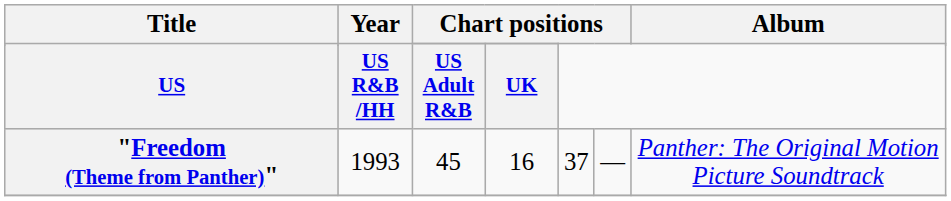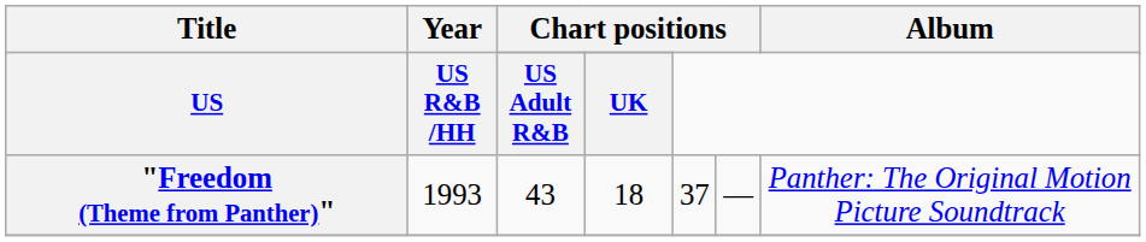"Freedom (Theme from Panther)" | column 3: 45 -> 43
"Freedom (Theme from Panther)" | column 4: 16 -> 18
